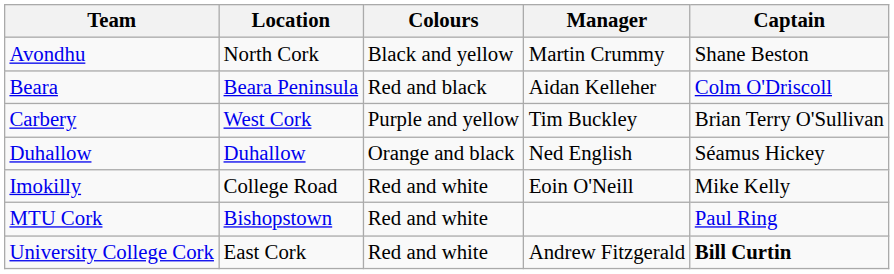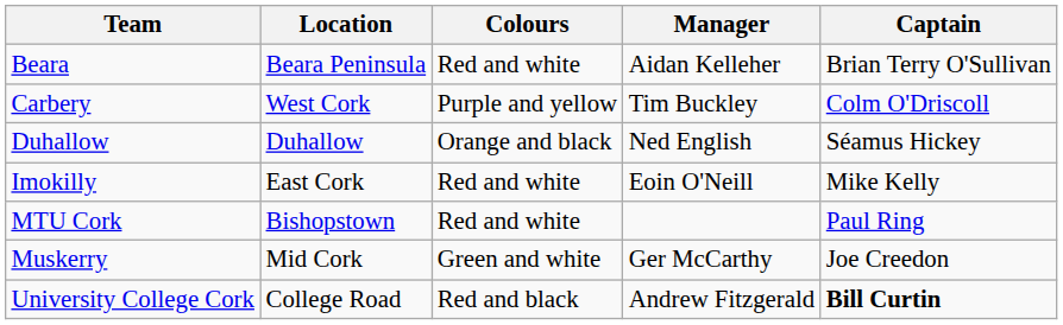- row: Avondhu | North Cork | Black and yellow | Martin Crummy | Shane Beston
Beara | Colours: Red and black -> Red and white
Beara | Captain: Colm O'Driscoll -> Brian Terry O'Sullivan
Carbery | Captain: Brian Terry O'Sullivan -> Colm O'Driscoll
Imokilly | Location: College Road -> East Cork
+ row: Muskerry | Mid Cork | Green and white | Ger McCarthy | Joe Creedon
University College Cork | Location: East Cork -> College Road
University College Cork | Colours: Red and white -> Red and black
